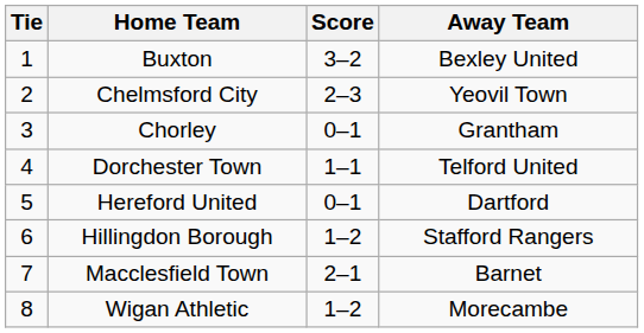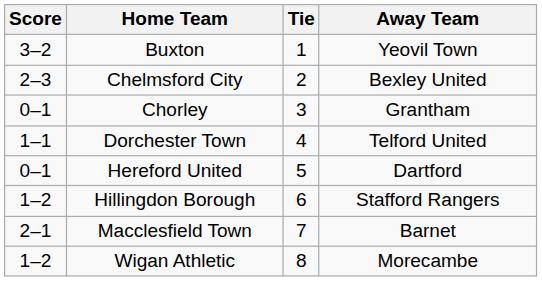columns swapped: Tie <-> Score
Buxton | Away Team: Bexley United -> Yeovil Town
Chelmsford City | Away Team: Yeovil Town -> Bexley United
